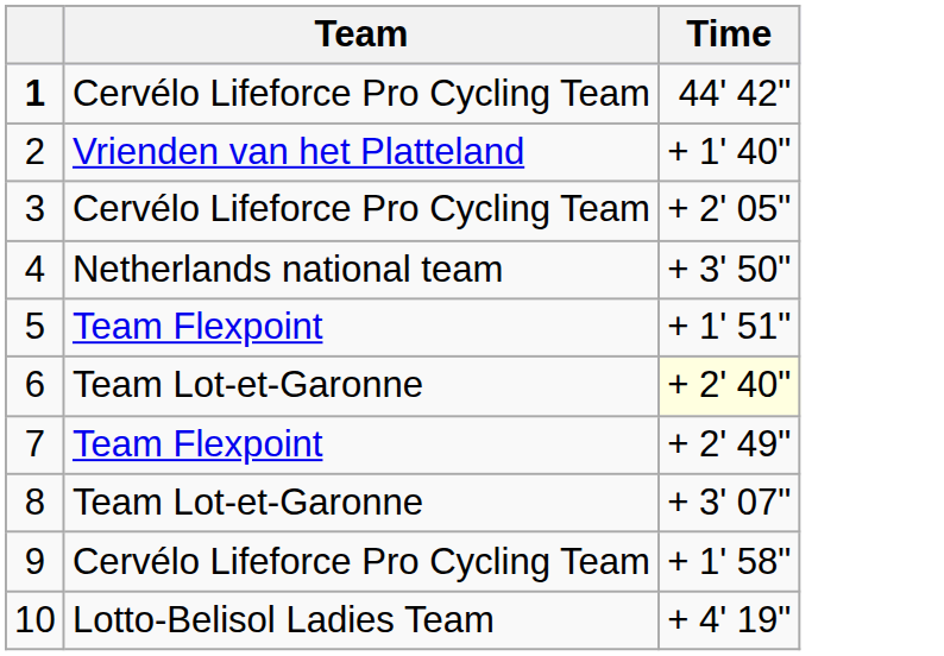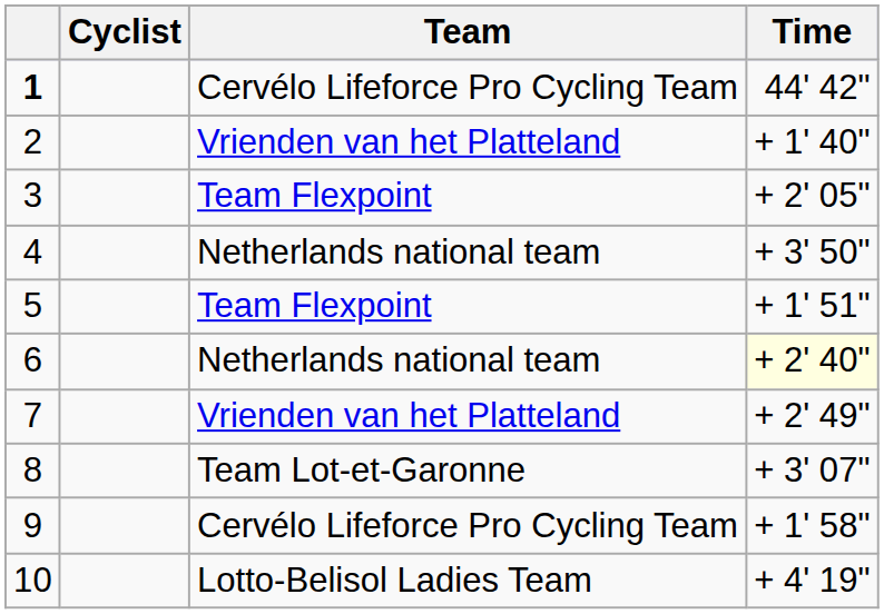+ column: Cyclist
3 | Team: Cervélo Lifeforce Pro Cycling Team -> Team Flexpoint
6 | Team: Team Lot-et-Garonne -> Netherlands national team
7 | Team: Team Flexpoint -> Vrienden van het Platteland
